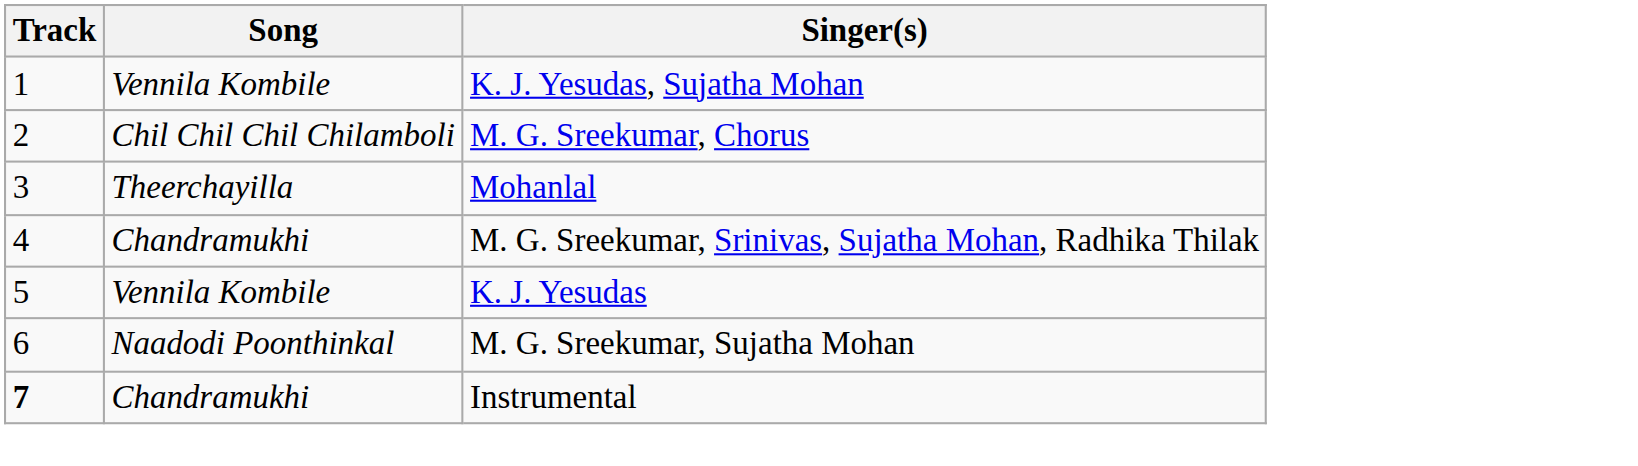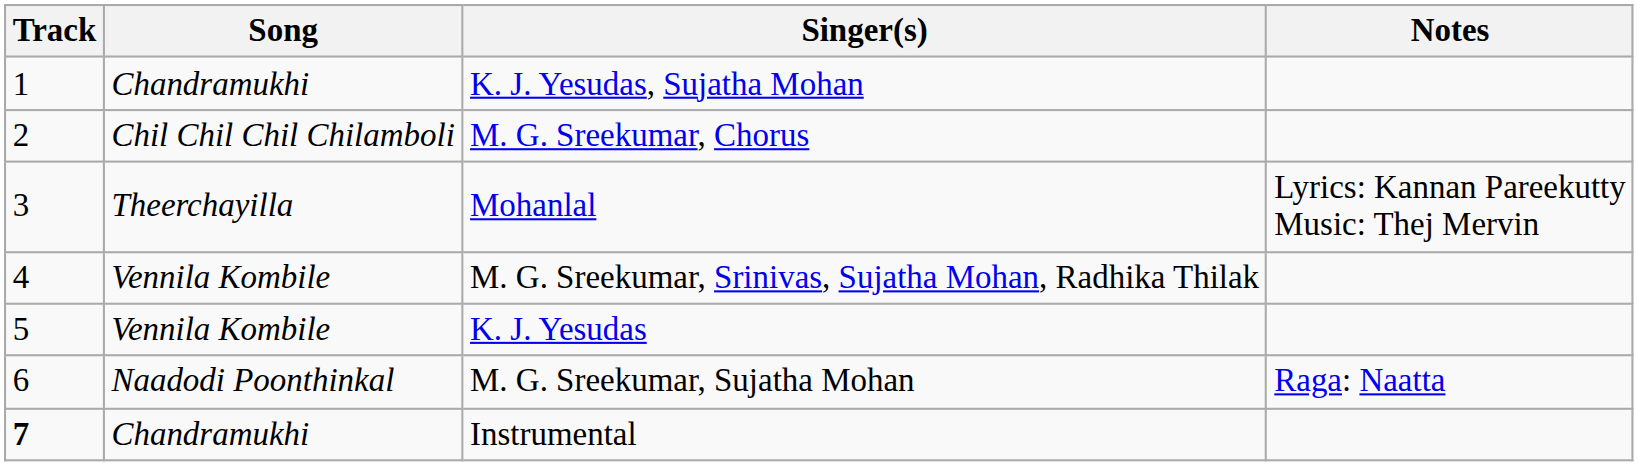+ column: Notes | Lyrics: Kannan Pareekutty Music: Thej Mervin | Raga: Naatta
K. J. Yesudas, Sujatha Mohan | Song: Vennila Kombile -> Chandramukhi
M. G. Sreekumar, Srinivas, Sujatha Mohan, Radhika Thilak | Song: Chandramukhi -> Vennila Kombile
